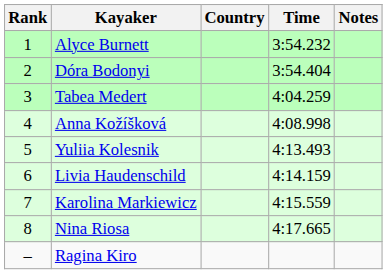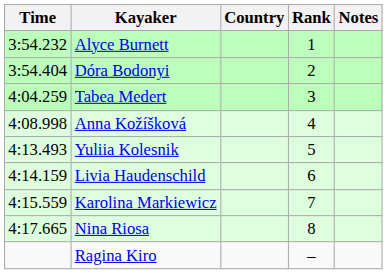columns swapped: Rank <-> Time
